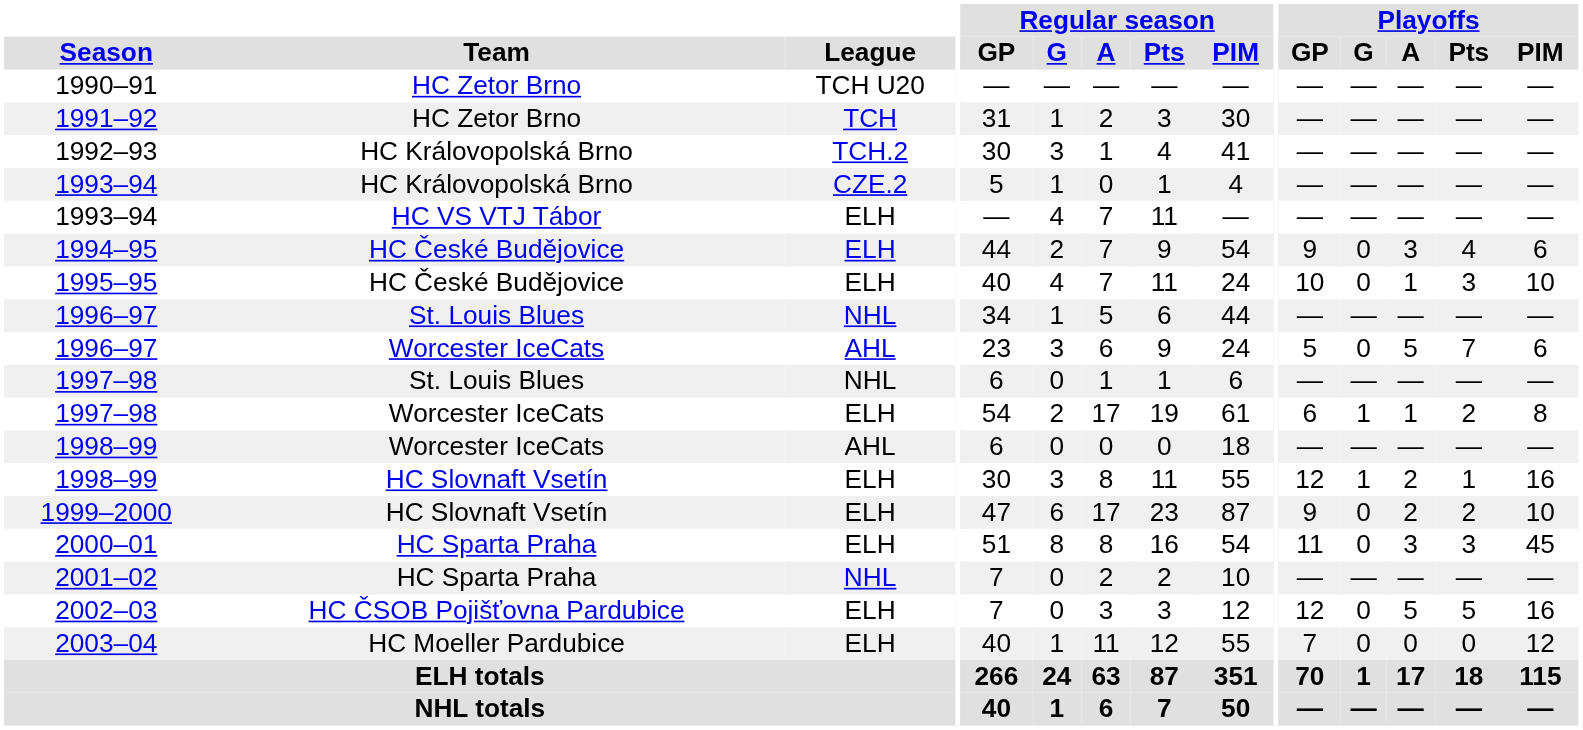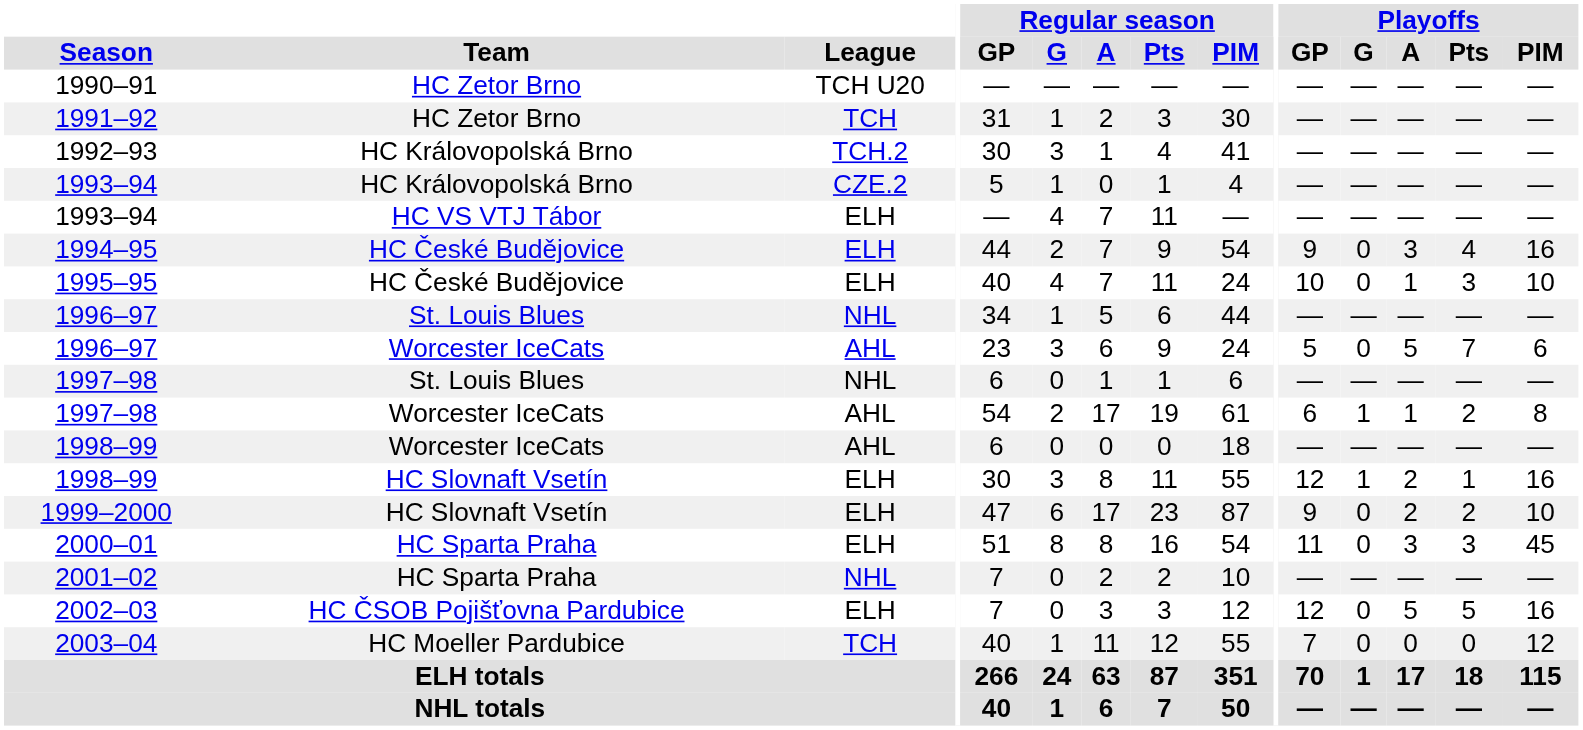1994–95 | Playoffs / PIM: 6 -> 16
1997–98 / Worcester IceCats | League: ELH -> AHL
2003–04 | League: ELH -> TCH
